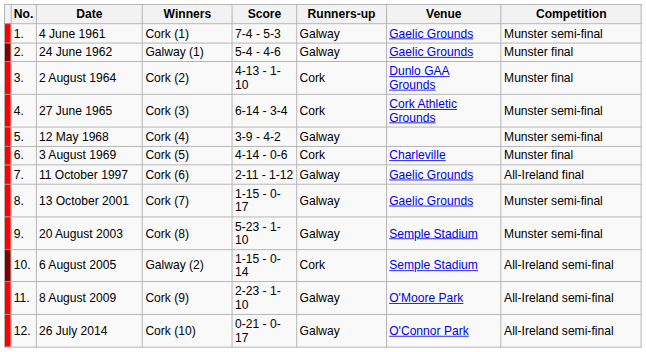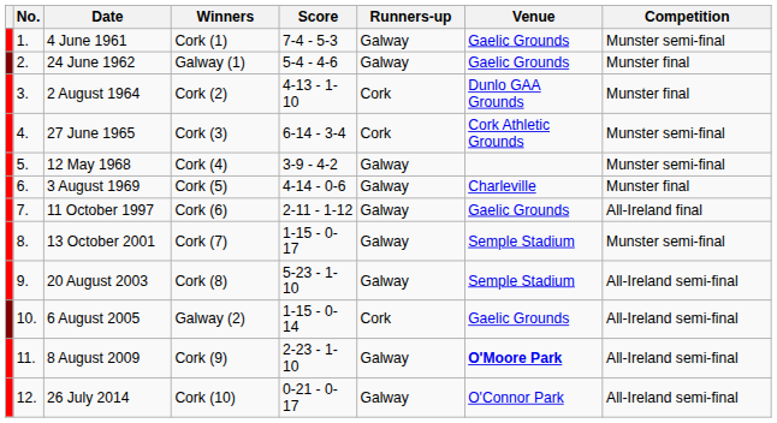3 August 1969 | Runners-up: Cork -> Galway
13 October 2001 | Venue: Gaelic Grounds -> Semple Stadium
20 August 2003 | Competition: Munster semi-final -> All-Ireland semi-final
6 August 2005 | Venue: Semple Stadium -> Gaelic Grounds
8 August 2009 | Venue: normal -> bold
